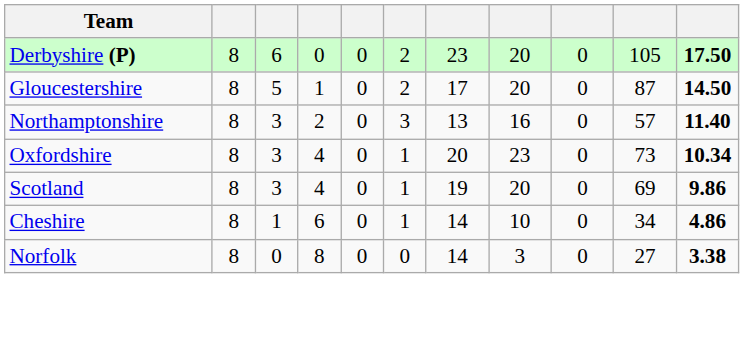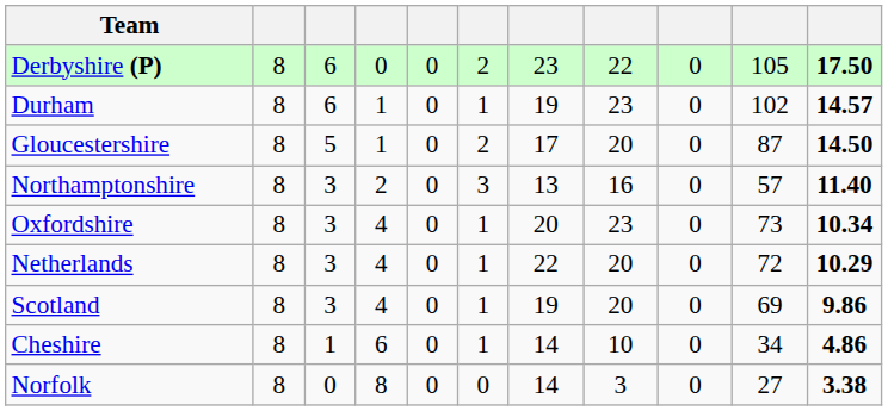Derbyshire (P) | column 8: 20 -> 22
+ row: Durham | 8 | 6 | 1 | 0 | 1 | 19 | 23 | 0 | 102 | 14.57
+ row: Netherlands | 8 | 3 | 4 | 0 | 1 | 22 | 20 | 0 | 72 | 10.29
